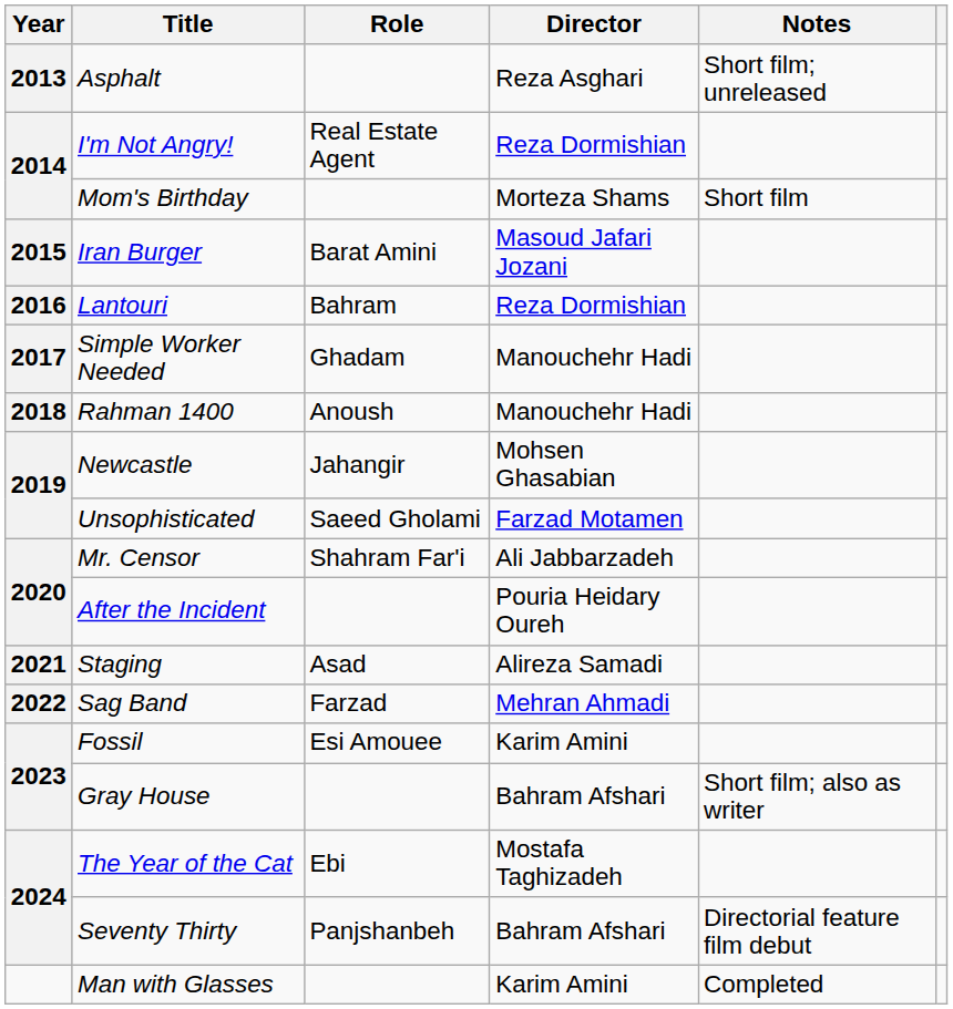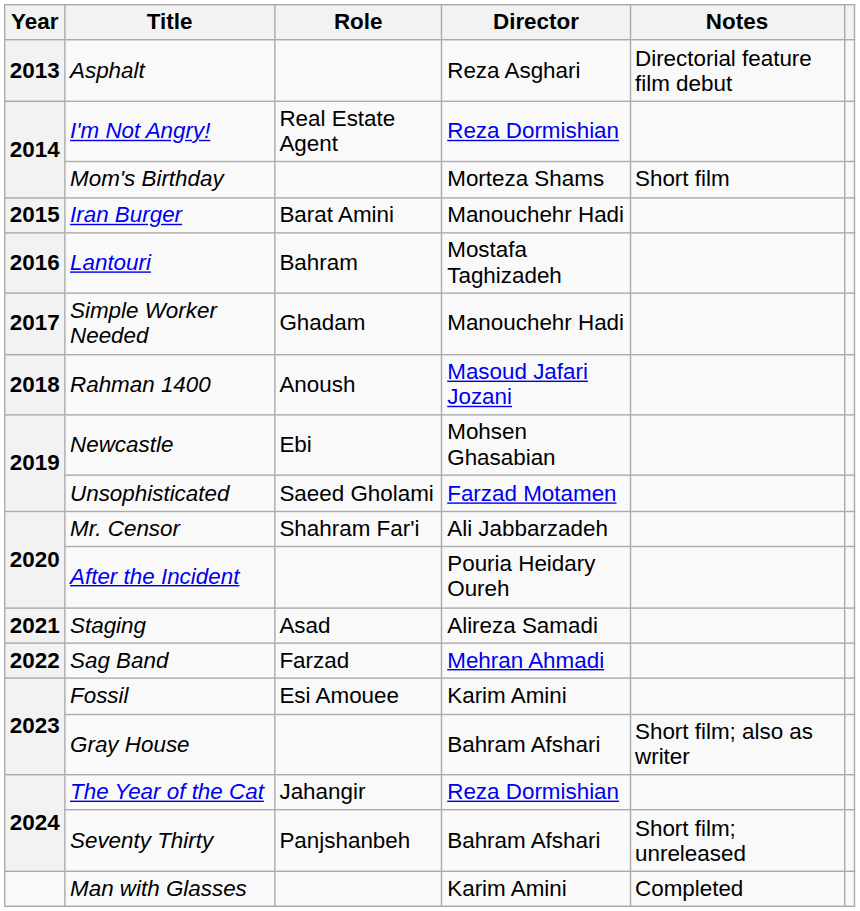Asphalt | Notes: Short film; unreleased -> Directorial feature film debut
Iran Burger | Director: Masoud Jafari Jozani -> Manouchehr Hadi
Lantouri | Director: Reza Dormishian -> Mostafa Taghizadeh
Rahman 1400 | Director: Manouchehr Hadi -> Masoud Jafari Jozani
Newcastle | Role: Jahangir -> Ebi
The Year of the Cat | Role: Ebi -> Jahangir
The Year of the Cat | Director: Mostafa Taghizadeh -> Reza Dormishian
Seventy Thirty | Notes: Directorial feature film debut -> Short film; unreleased
